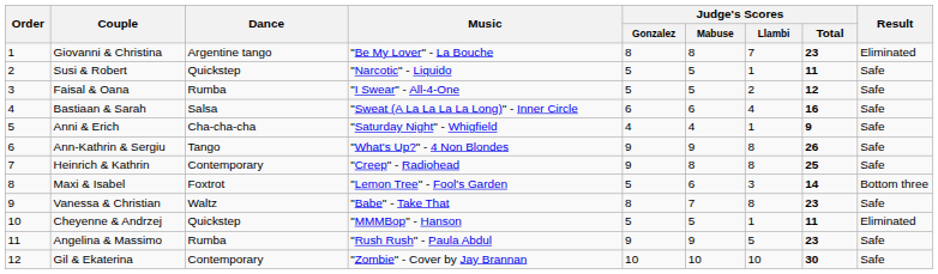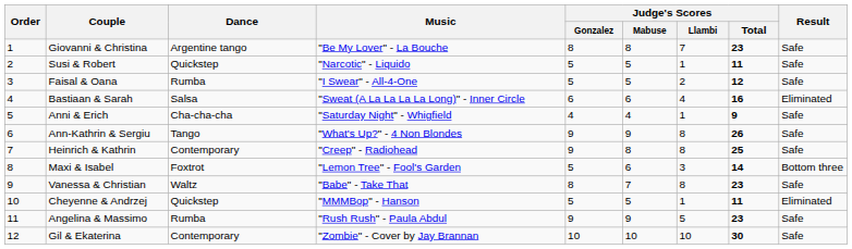Giovanni & Christina | Result: Eliminated -> Safe
Bastiaan & Sarah | Result: Safe -> Eliminated
